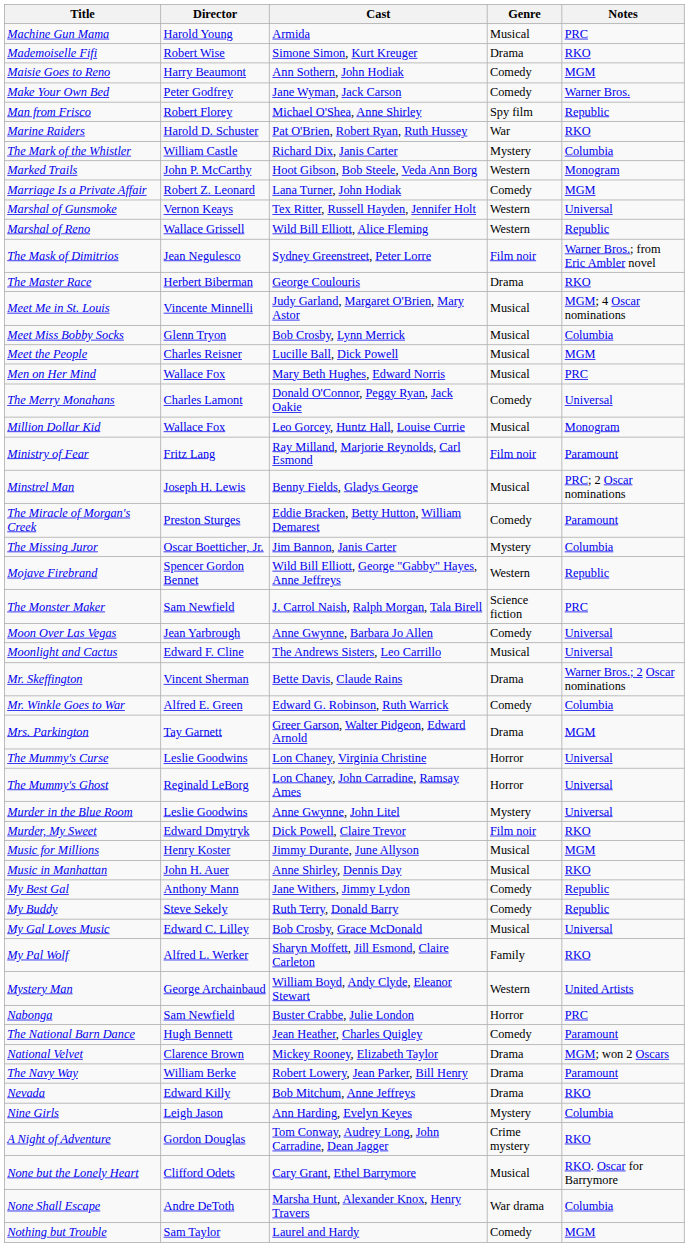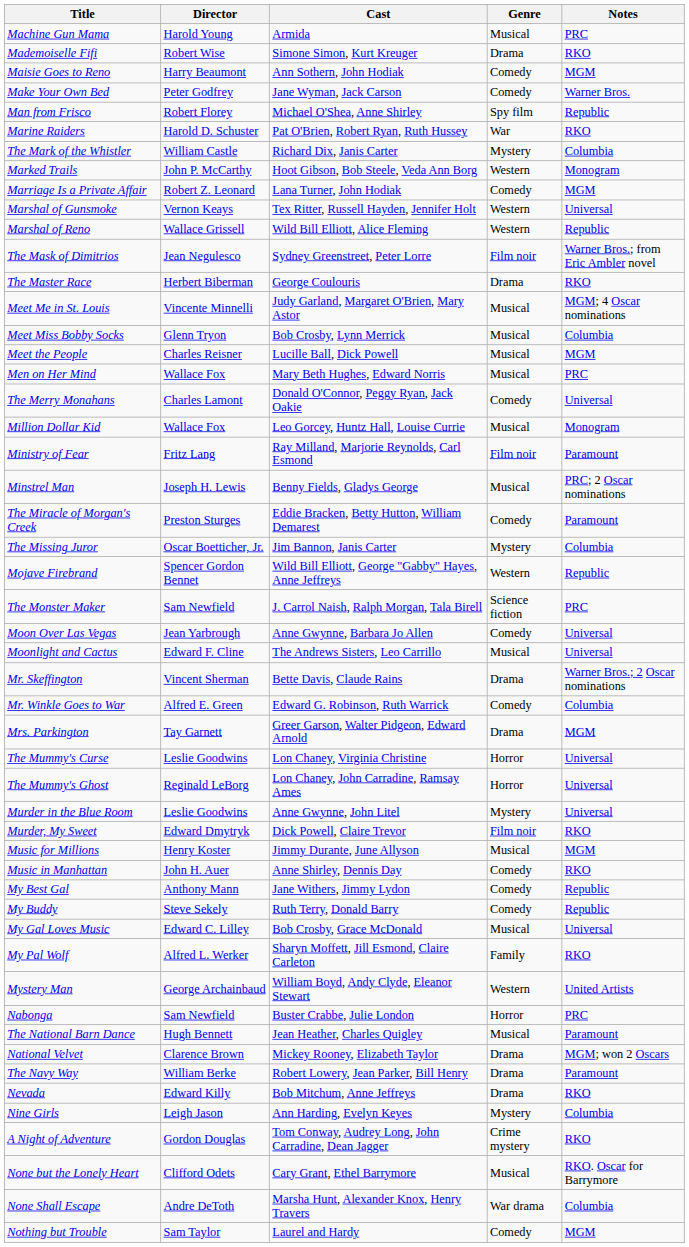Music in Manhattan | Genre: Musical -> Comedy
The National Barn Dance | Genre: Comedy -> Musical
